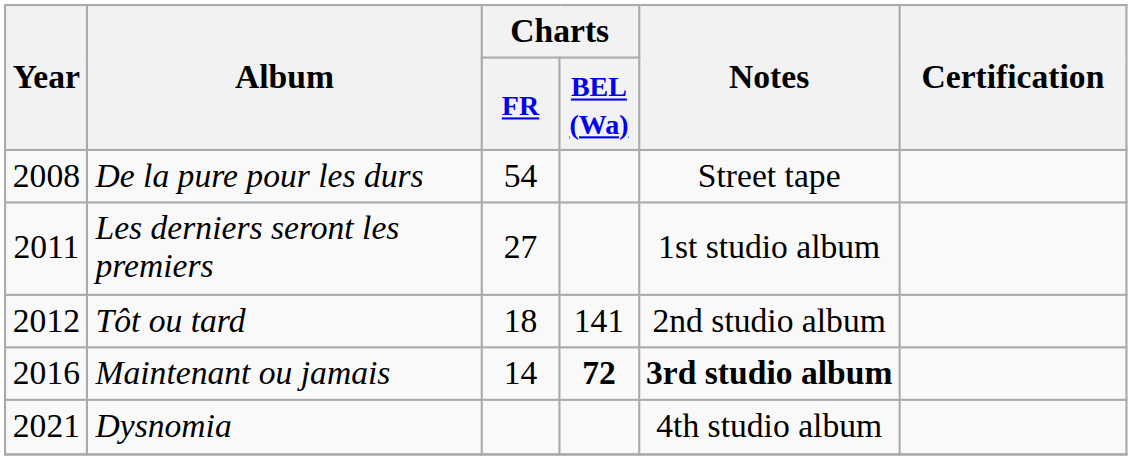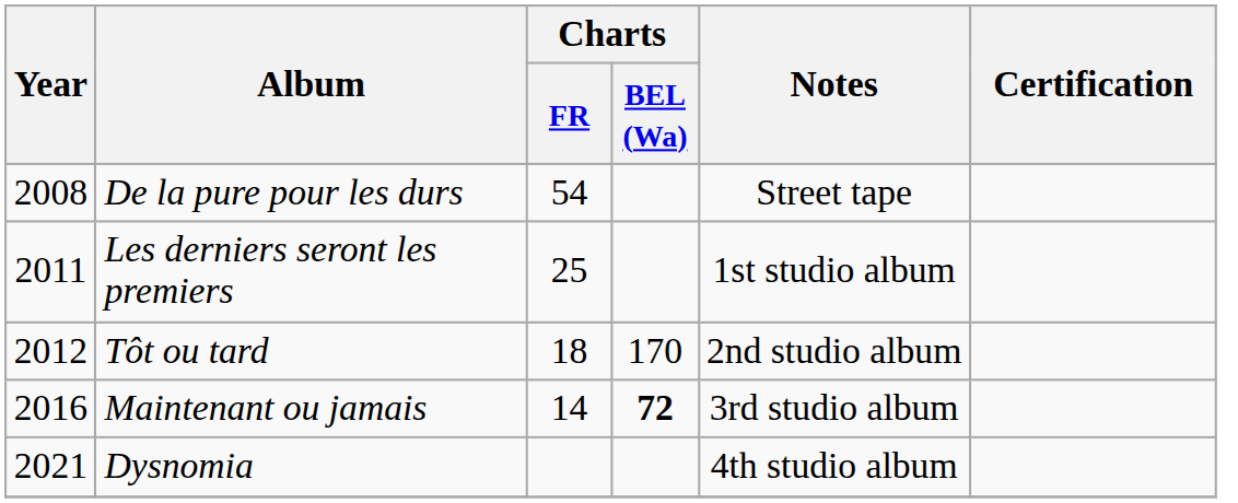Les derniers seront les premiers | Charts / FR: 27 -> 25
Tôt ou tard | Charts / BEL (Wa): 141 -> 170
Maintenant ou jamais | Notes: bold -> normal
